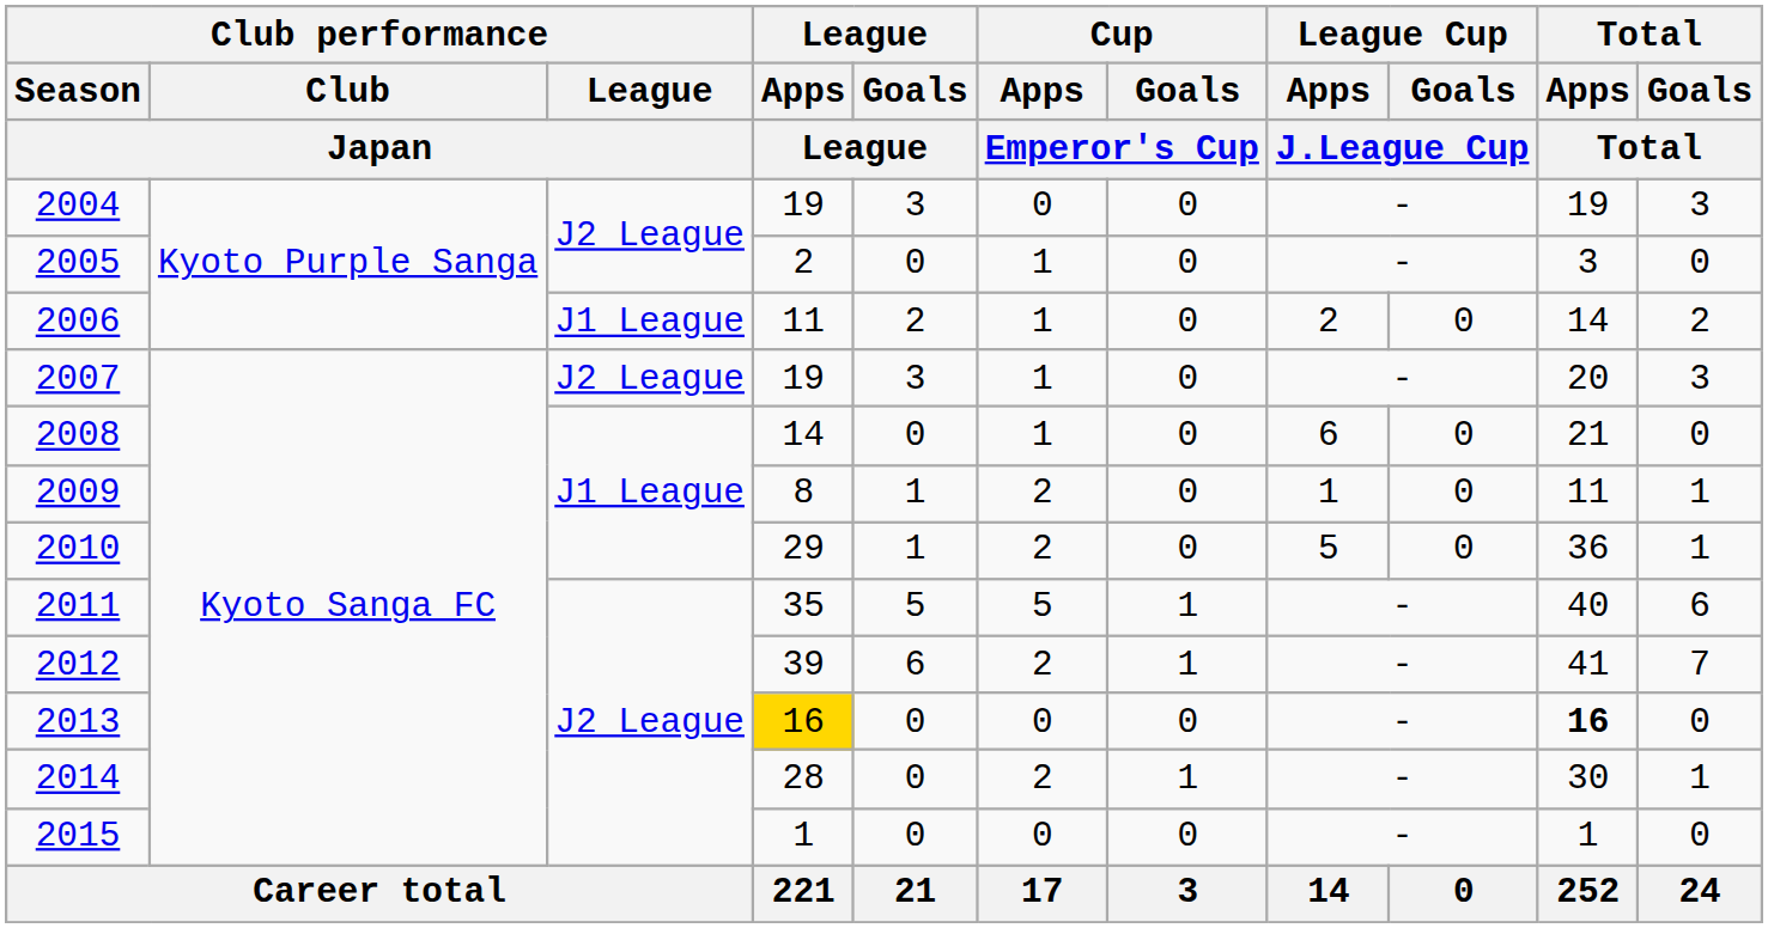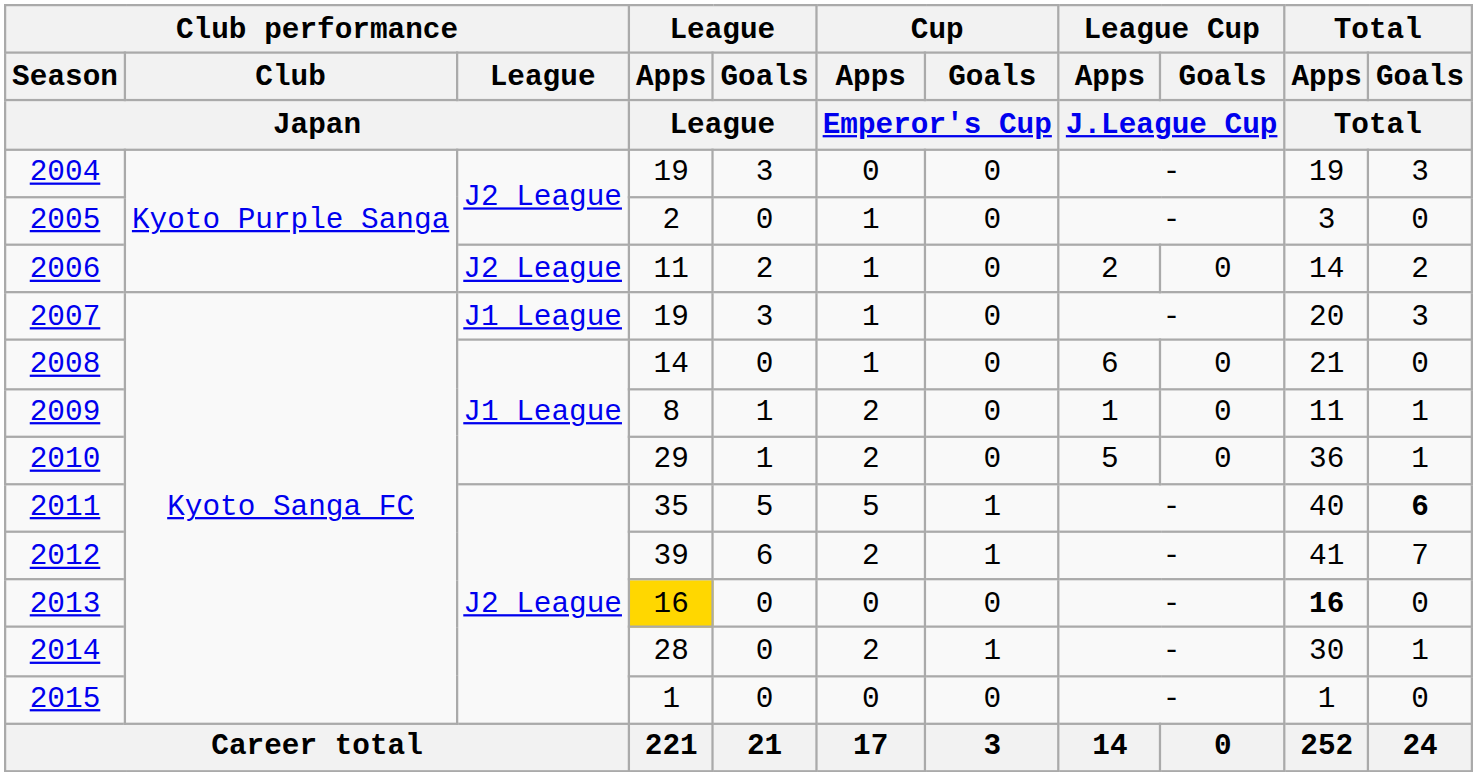2006 | Club performance / League / Japan: J1 League -> J2 League
2007 | Club performance / League / Japan: J2 League -> J1 League
2011 | Total / Goals / Total: normal -> bold
